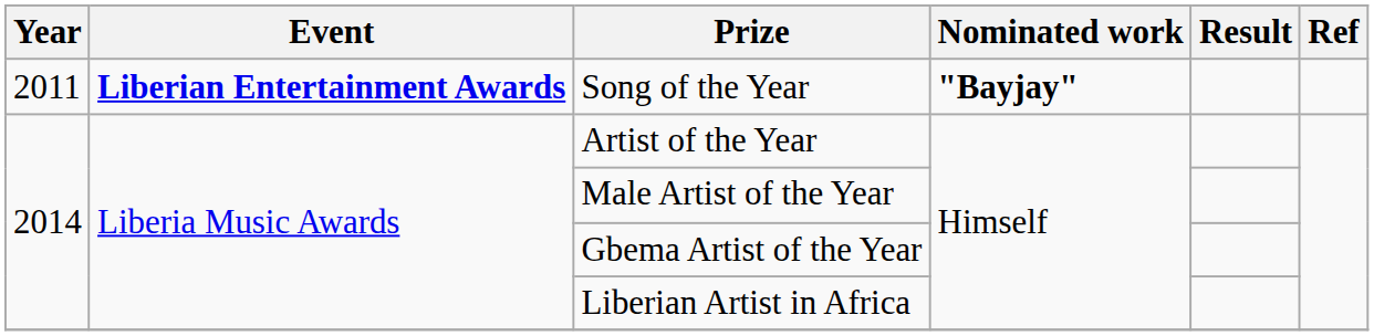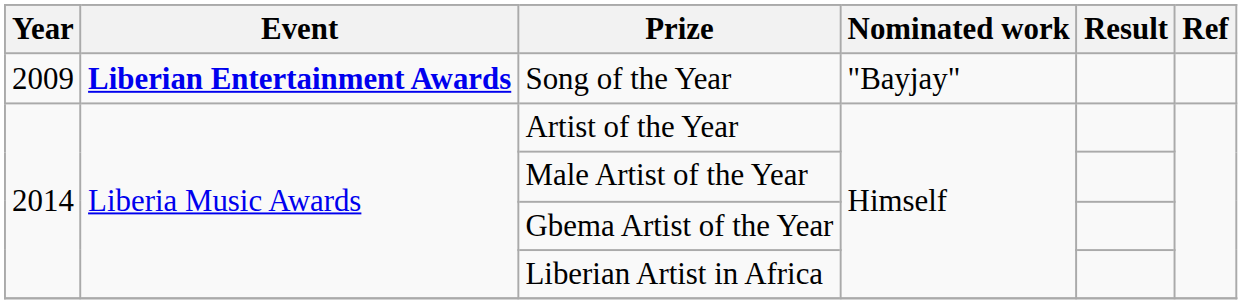Song of the Year | Year: 2011 -> 2009
Song of the Year | Nominated work: bold -> normal
